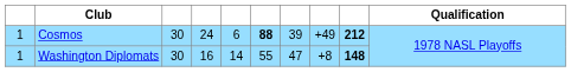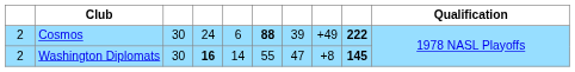Cosmos | column 1: 1 -> 2
Cosmos | column 9: 212 -> 222
Washington Diplomats | column 1: 1 -> 2
Washington Diplomats | column 4: normal -> bold
Washington Diplomats | column 9: 148 -> 145
